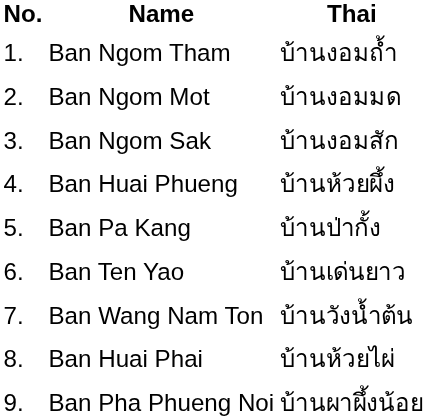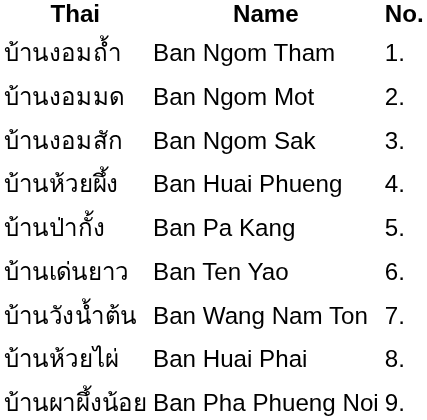columns swapped: No. <-> Thai
